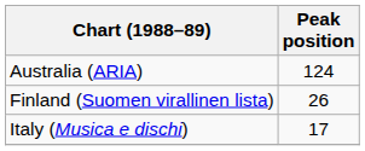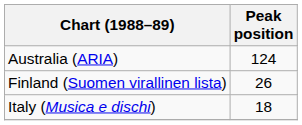Italy (Musica e dischi) | Peak position: 17 -> 18
